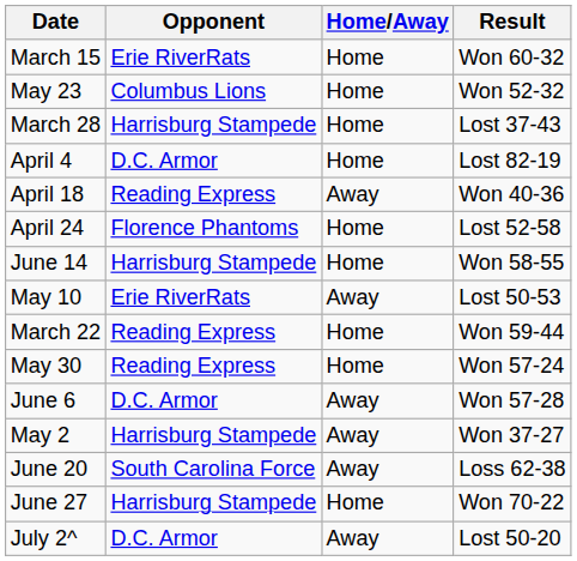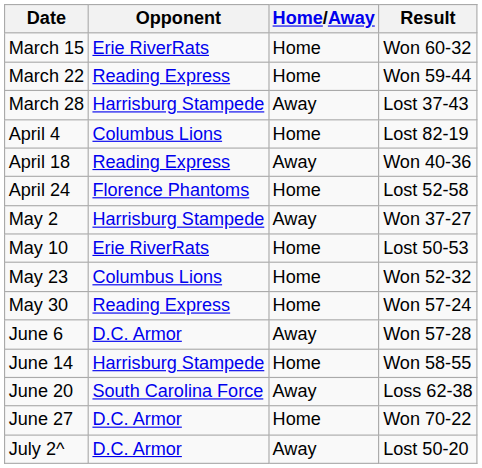rows swapped: March 22 <-> May 23
March 28 | Home/Away: Home -> Away
April 4 | Opponent: D.C. Armor -> Columbus Lions
rows swapped: May 2 <-> June 14
May 10 | Home/Away: Away -> Home
June 27 | Opponent: Harrisburg Stampede -> D.C. Armor
